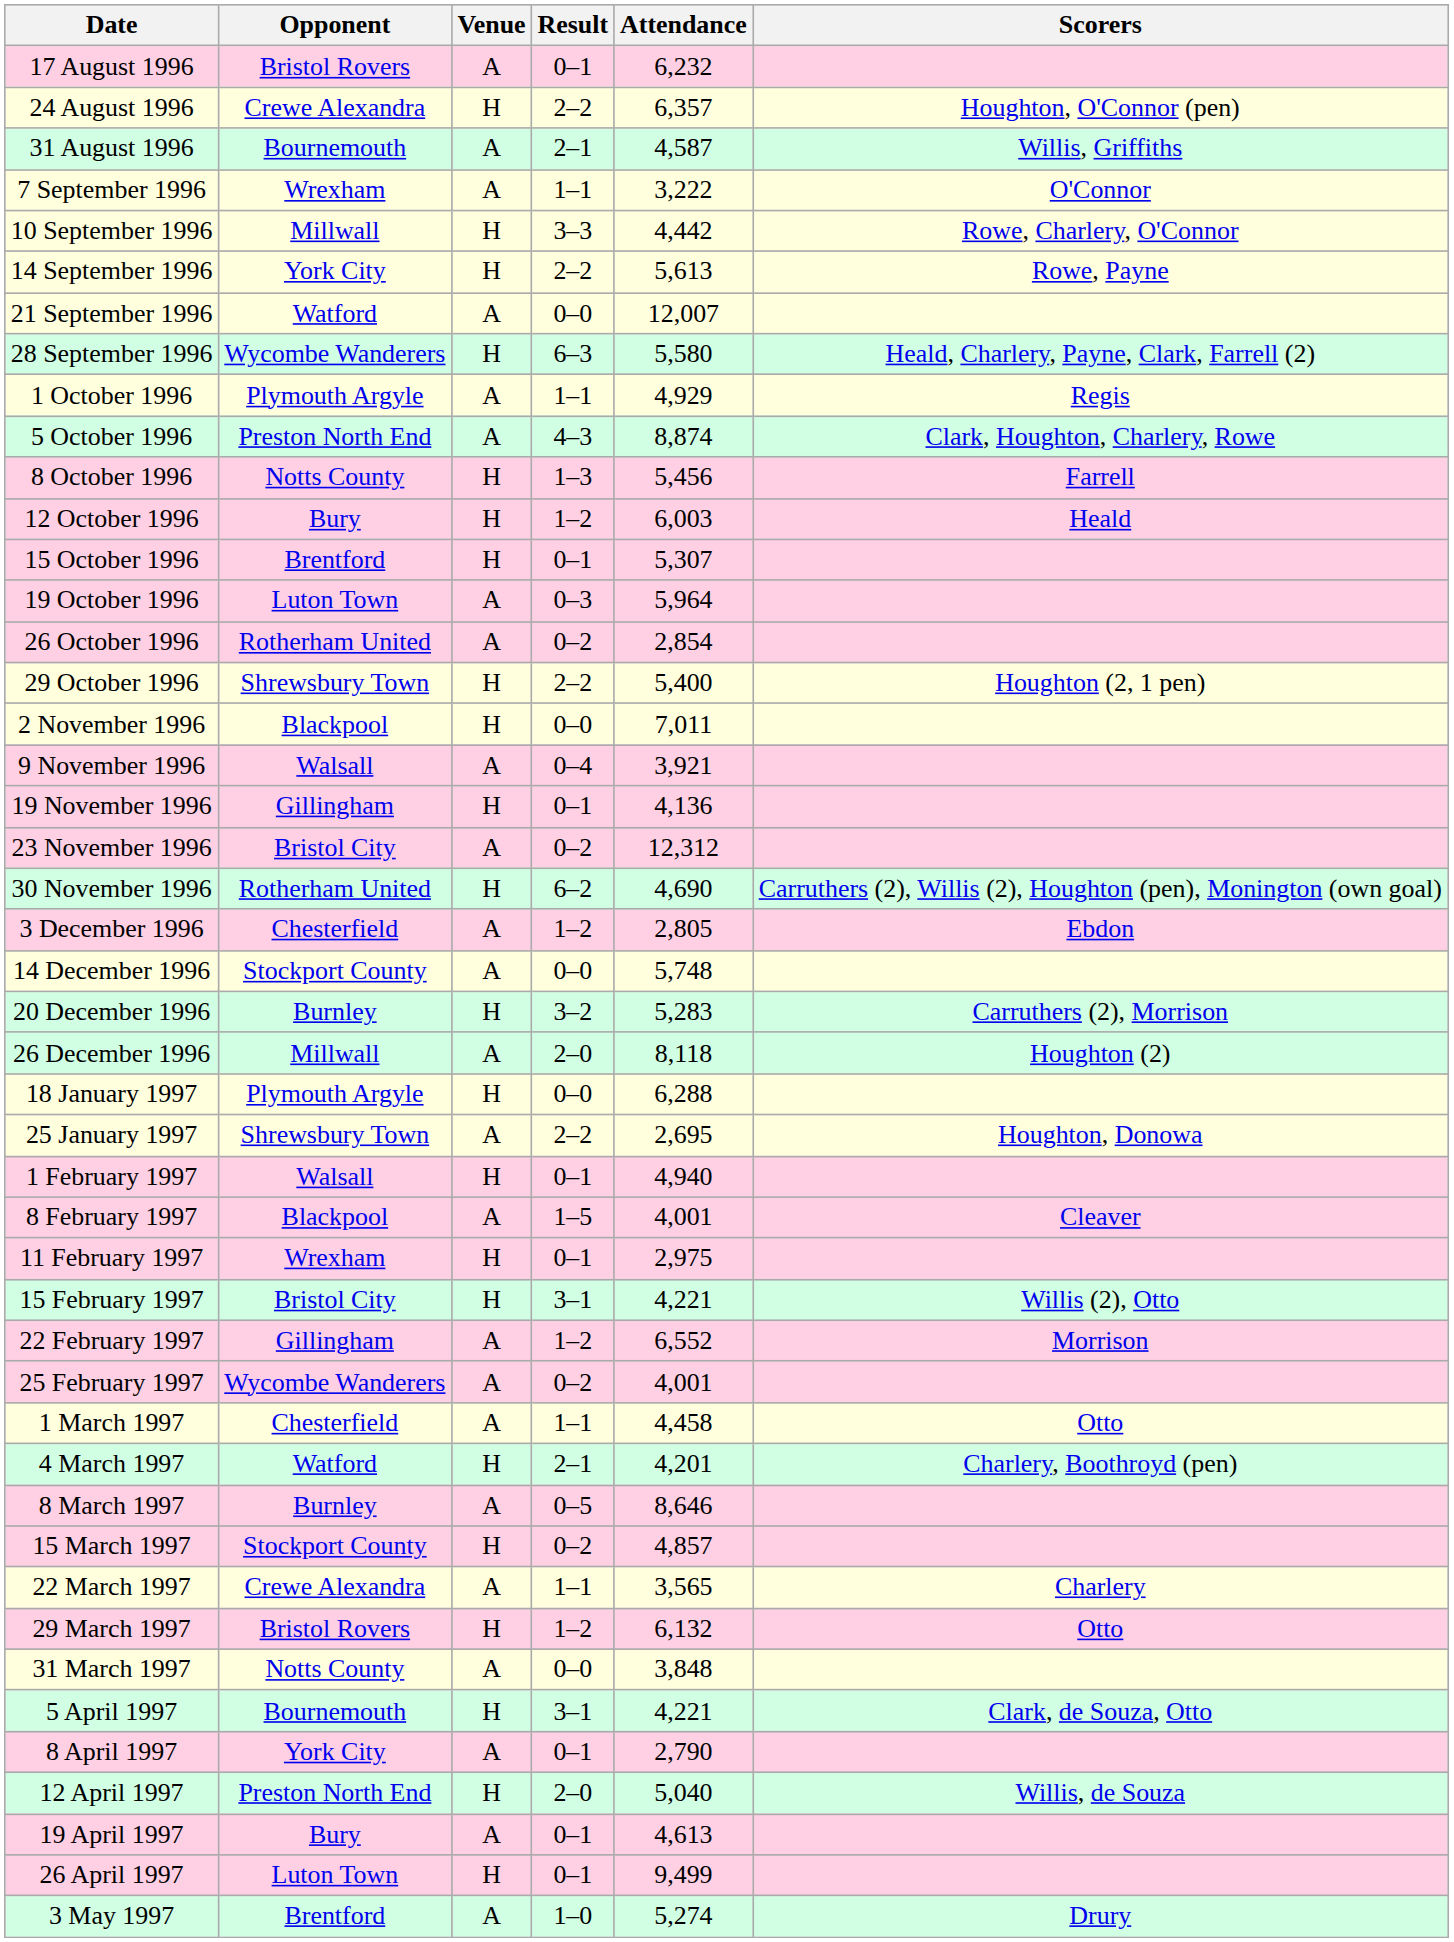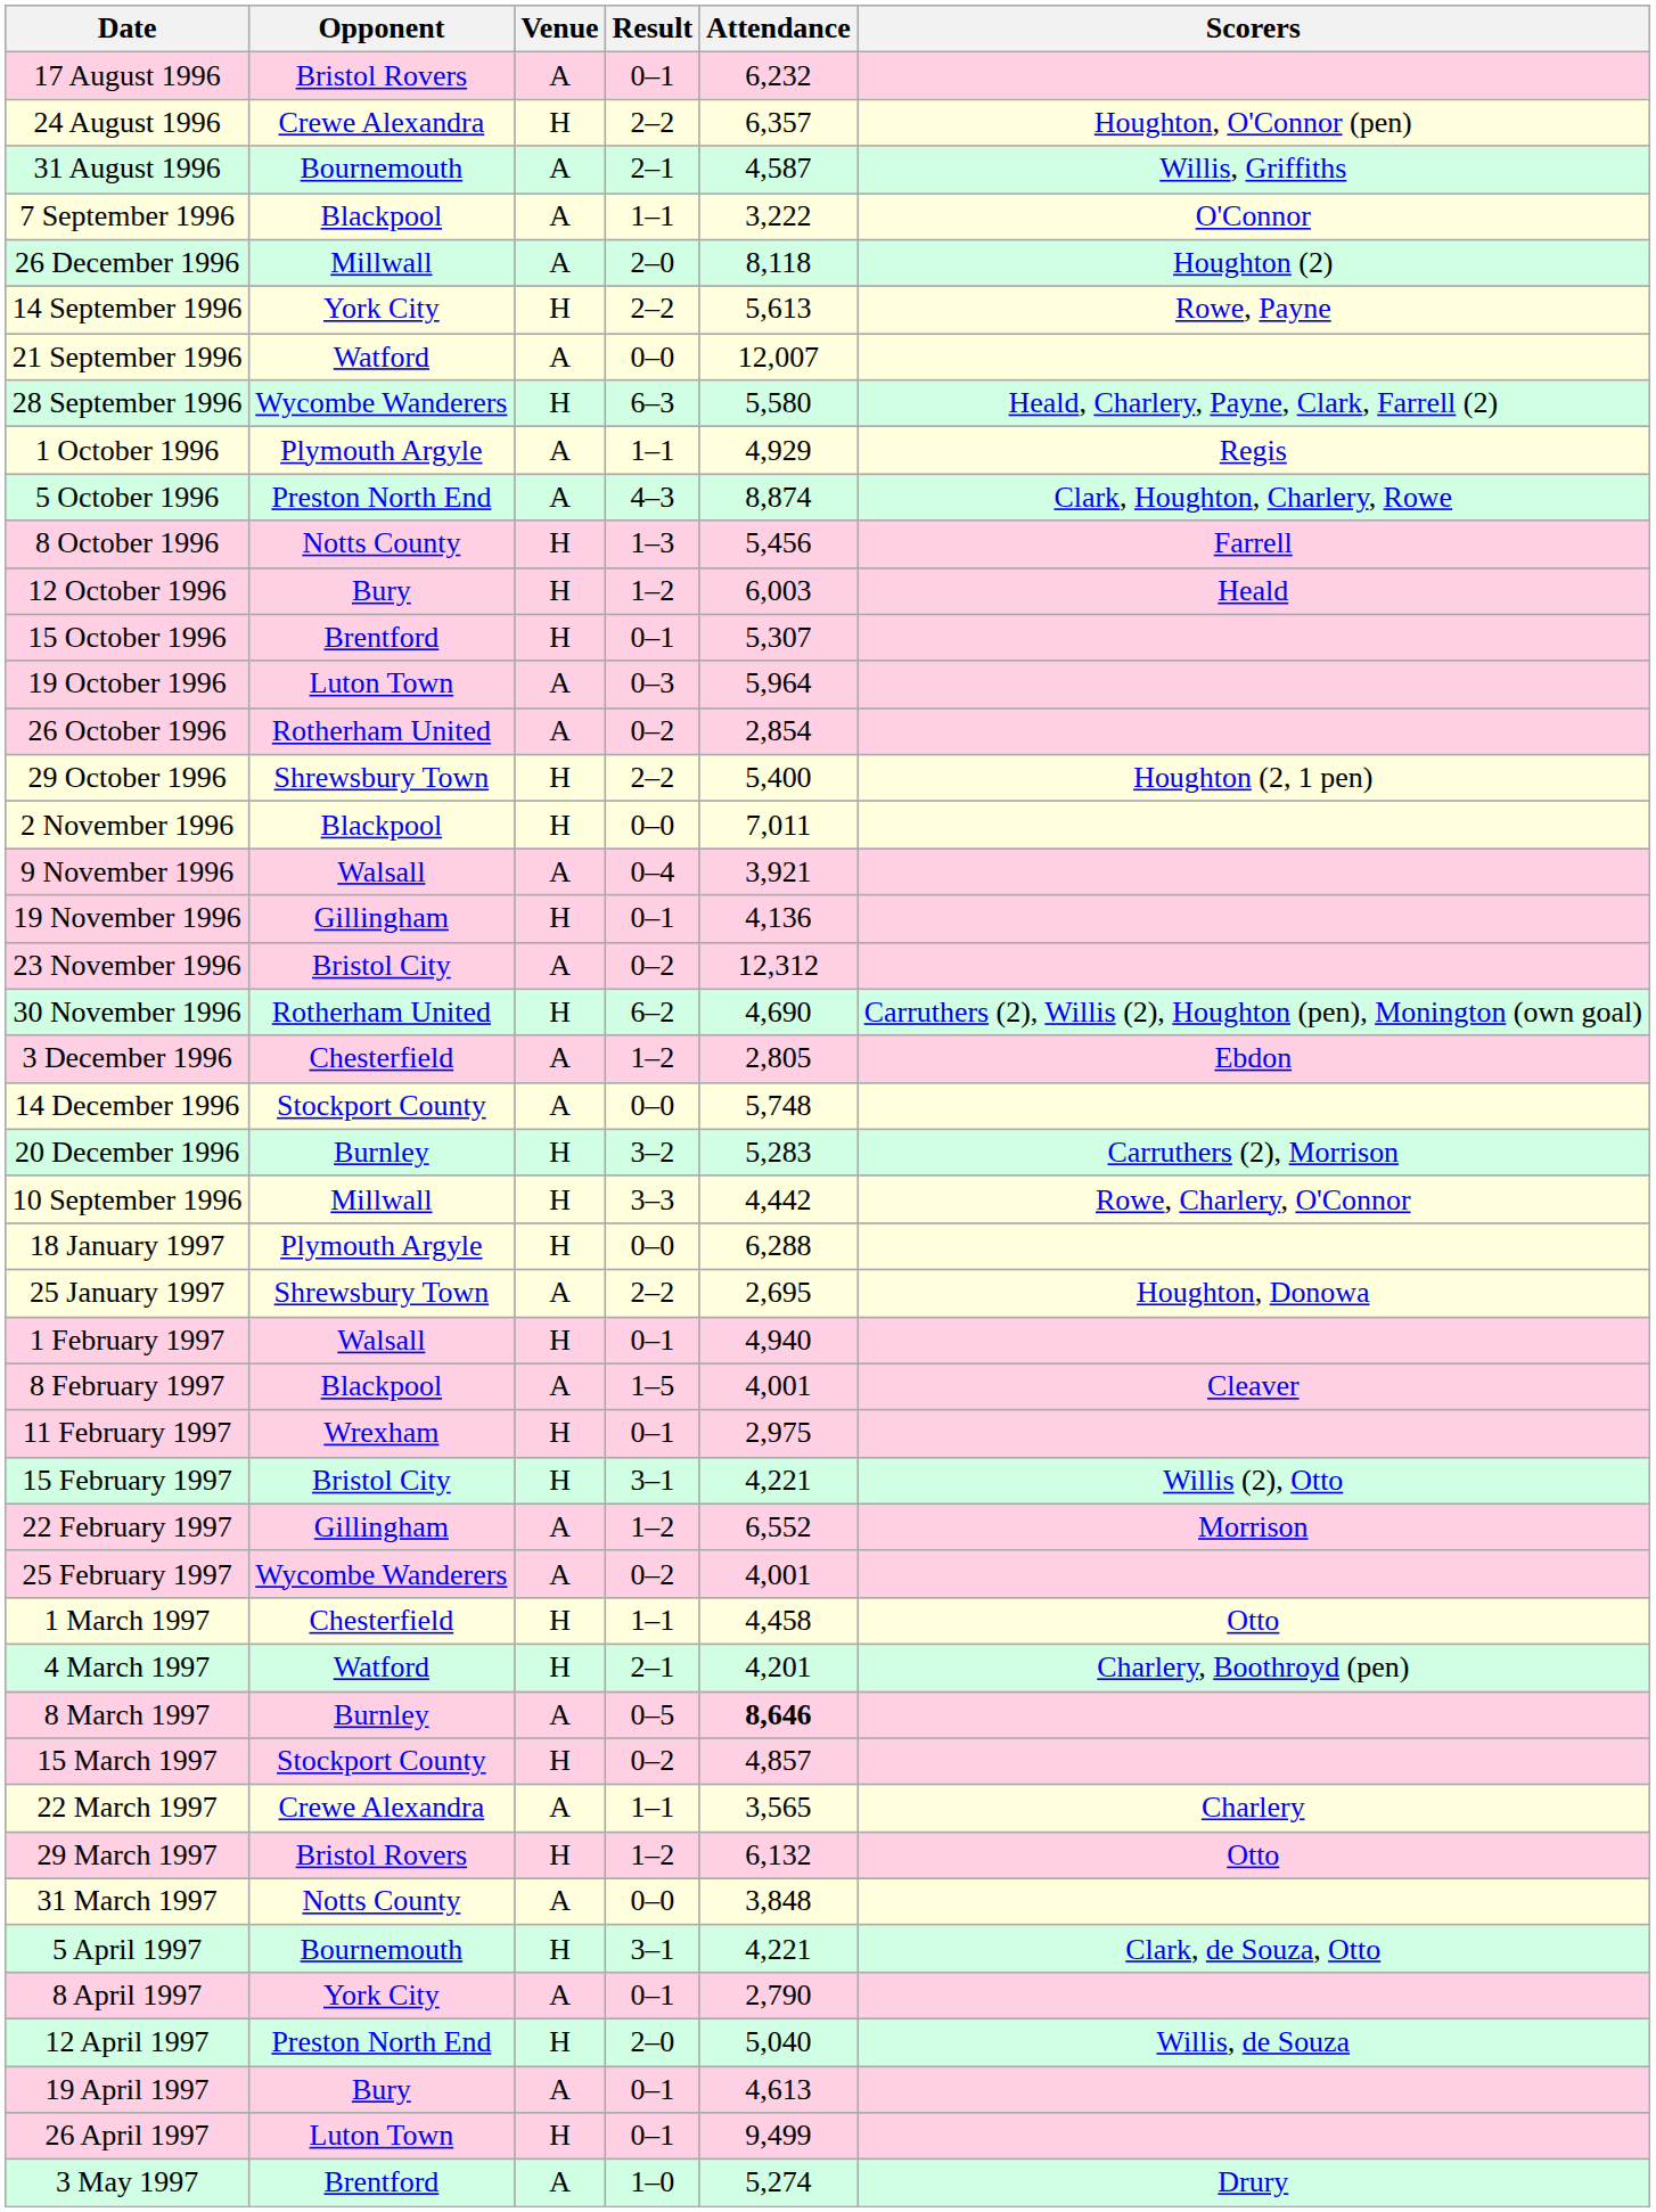7 September 1996 | Opponent: Wrexham -> Blackpool
rows swapped: 10 September 1996 <-> 26 December 1996
1 March 1997 | Venue: A -> H
8 March 1997 | Attendance: normal -> bold
